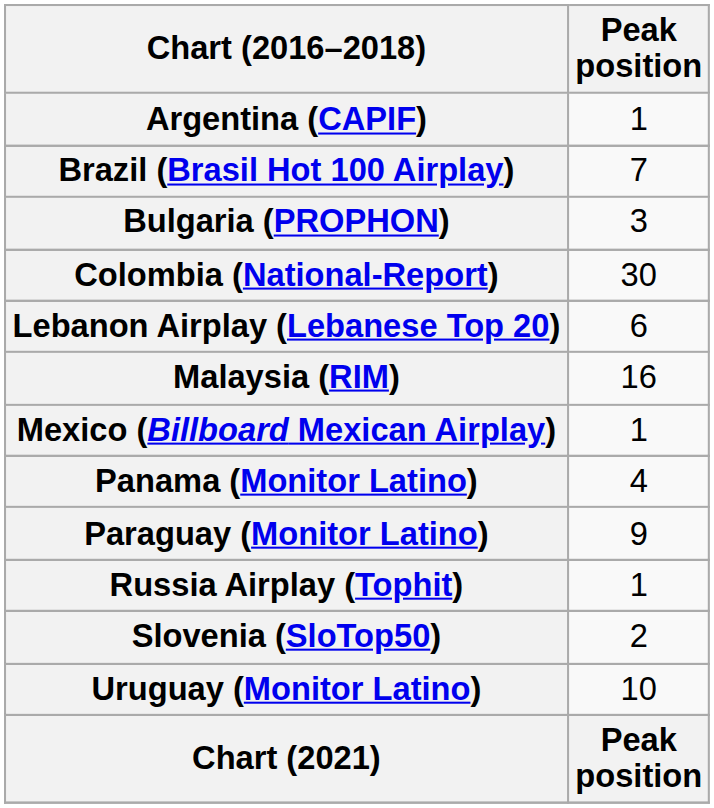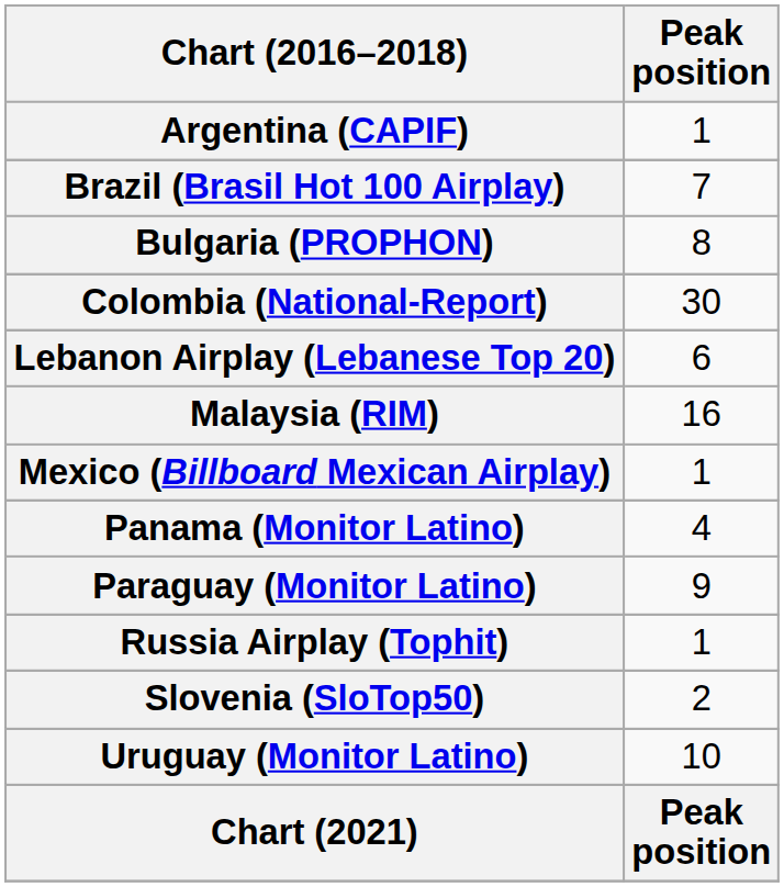Bulgaria (PROPHON) | Peak position: 3 -> 8
